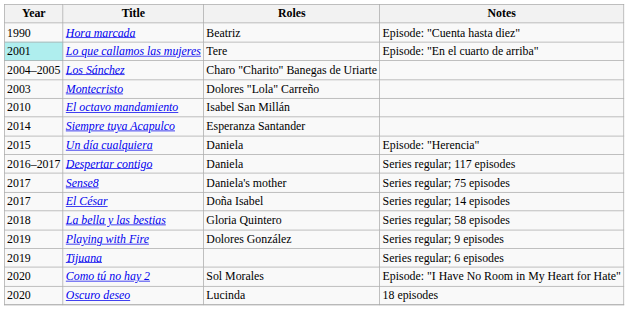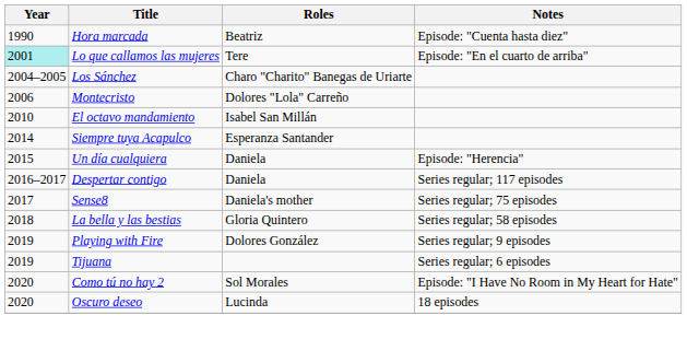Montecristo | Year: 2003 -> 2006
- row: 2017 | El César | Doña Isabel | Series regular; 14 episodes
